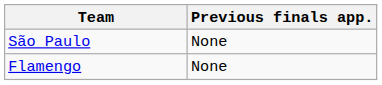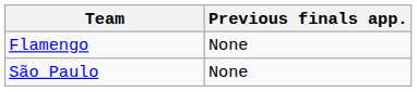rows swapped: São Paulo <-> Flamengo
